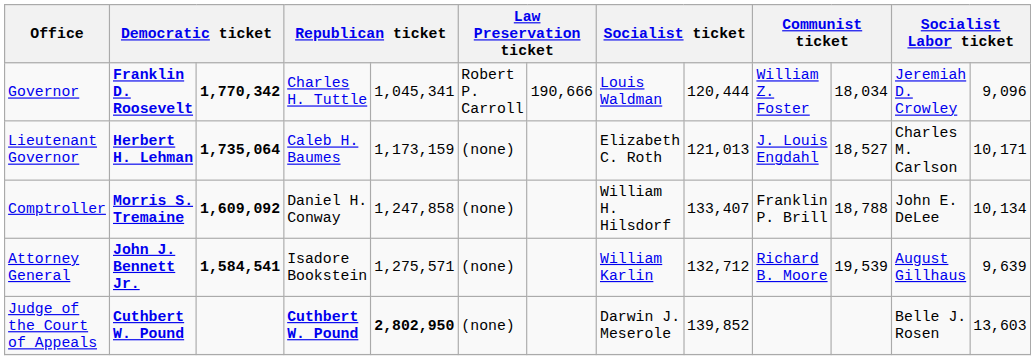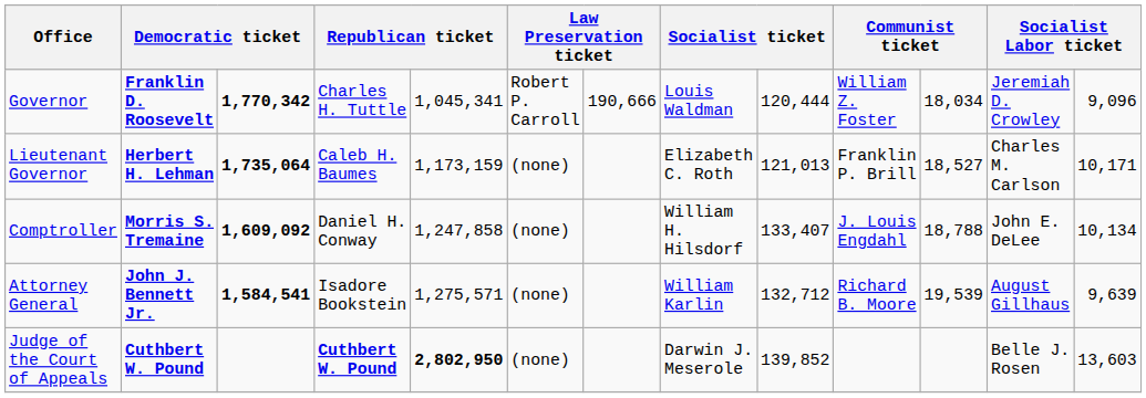Lieutenant Governor | column 10: J. Louis Engdahl -> Franklin P. Brill
Comptroller | column 10: Franklin P. Brill -> J. Louis Engdahl
